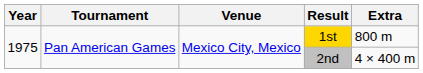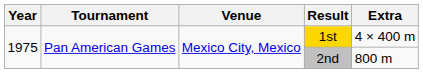1st | Extra: 800 m -> 4 × 400 m
2nd | Extra: 4 × 400 m -> 800 m
